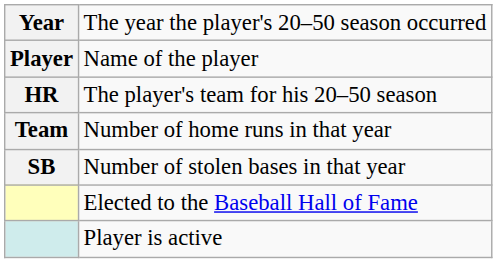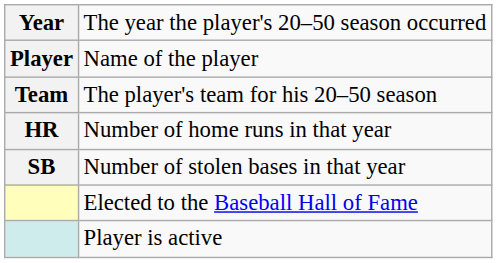The player's team for his 20–50 season | column 1: HR -> Team
Number of home runs in that year | column 1: Team -> HR
